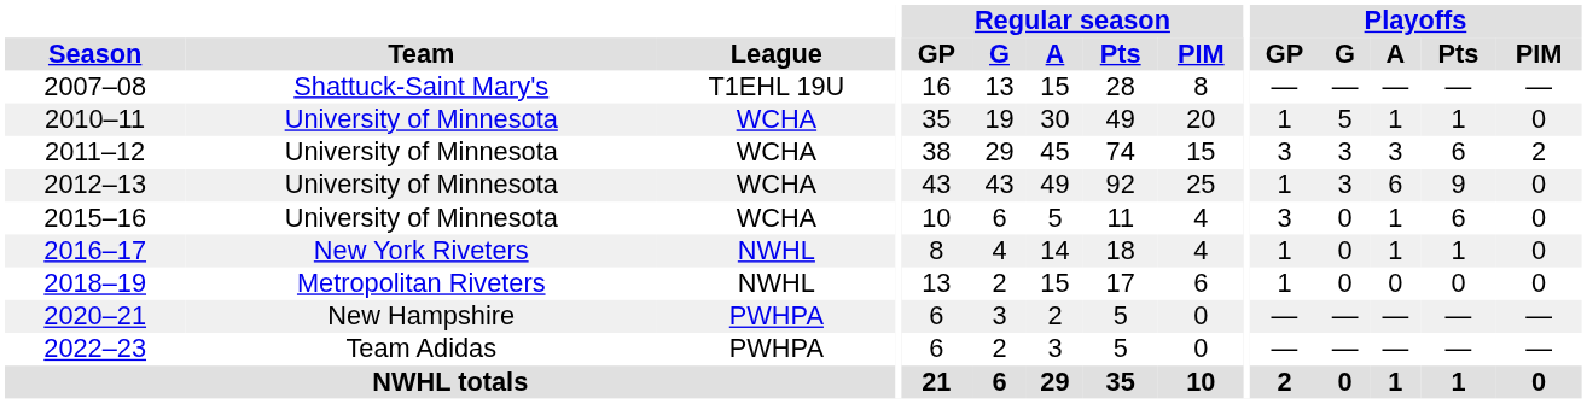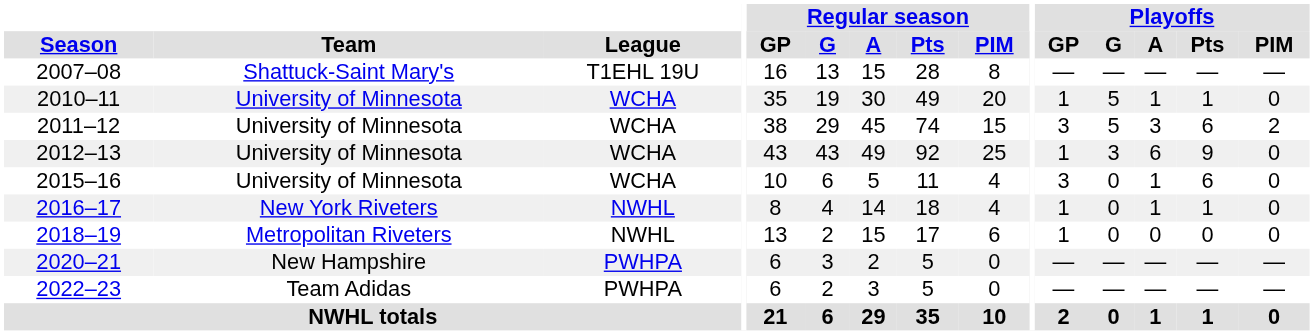2011–12 | Playoffs / G: 3 -> 5
